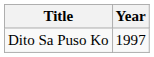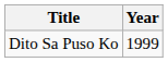Dito Sa Puso Ko | Year: 1997 -> 1999
